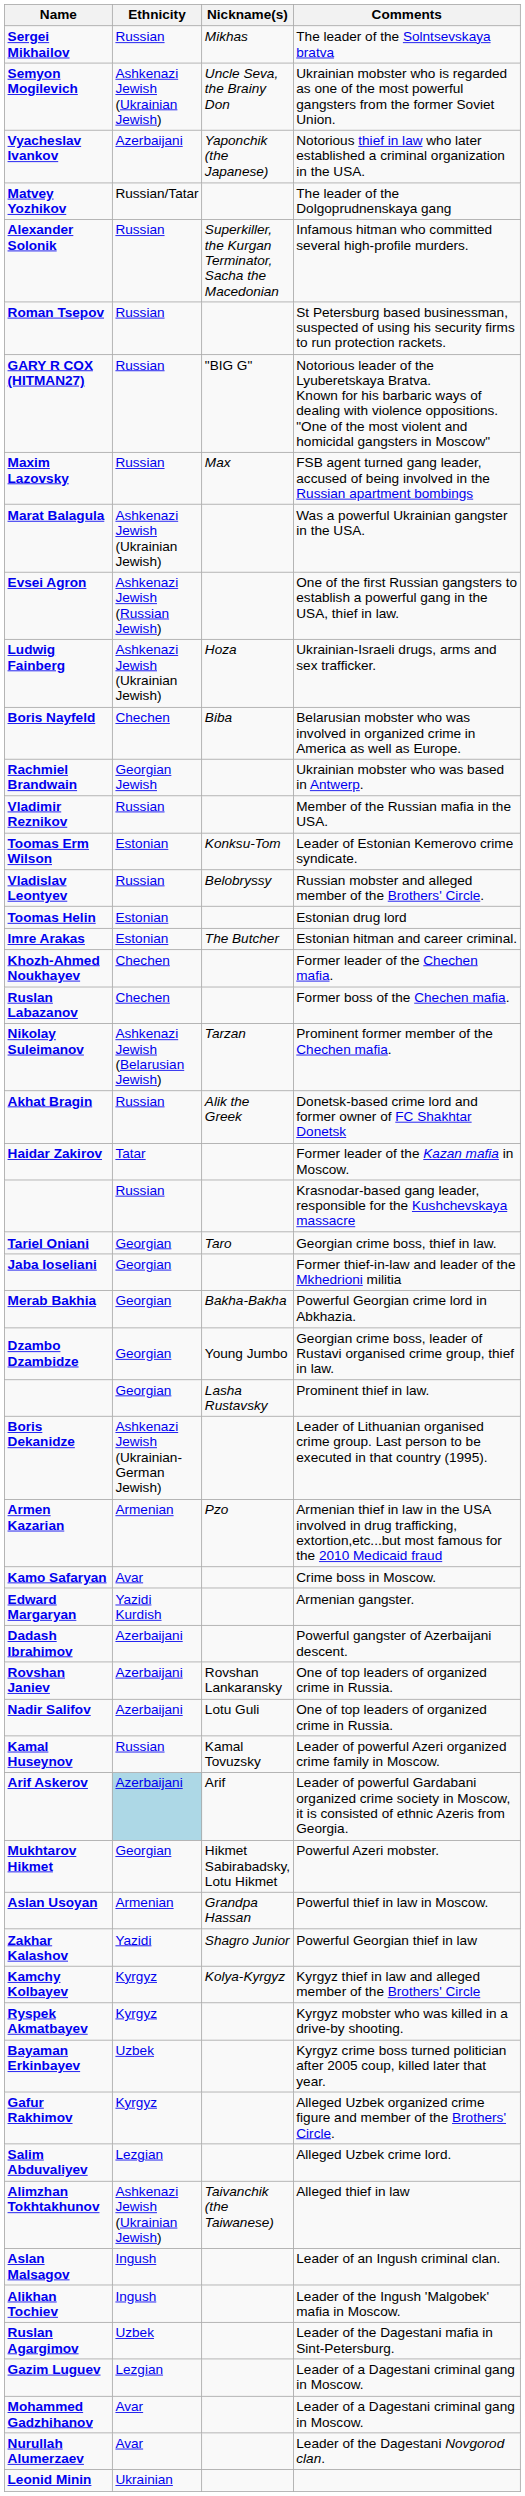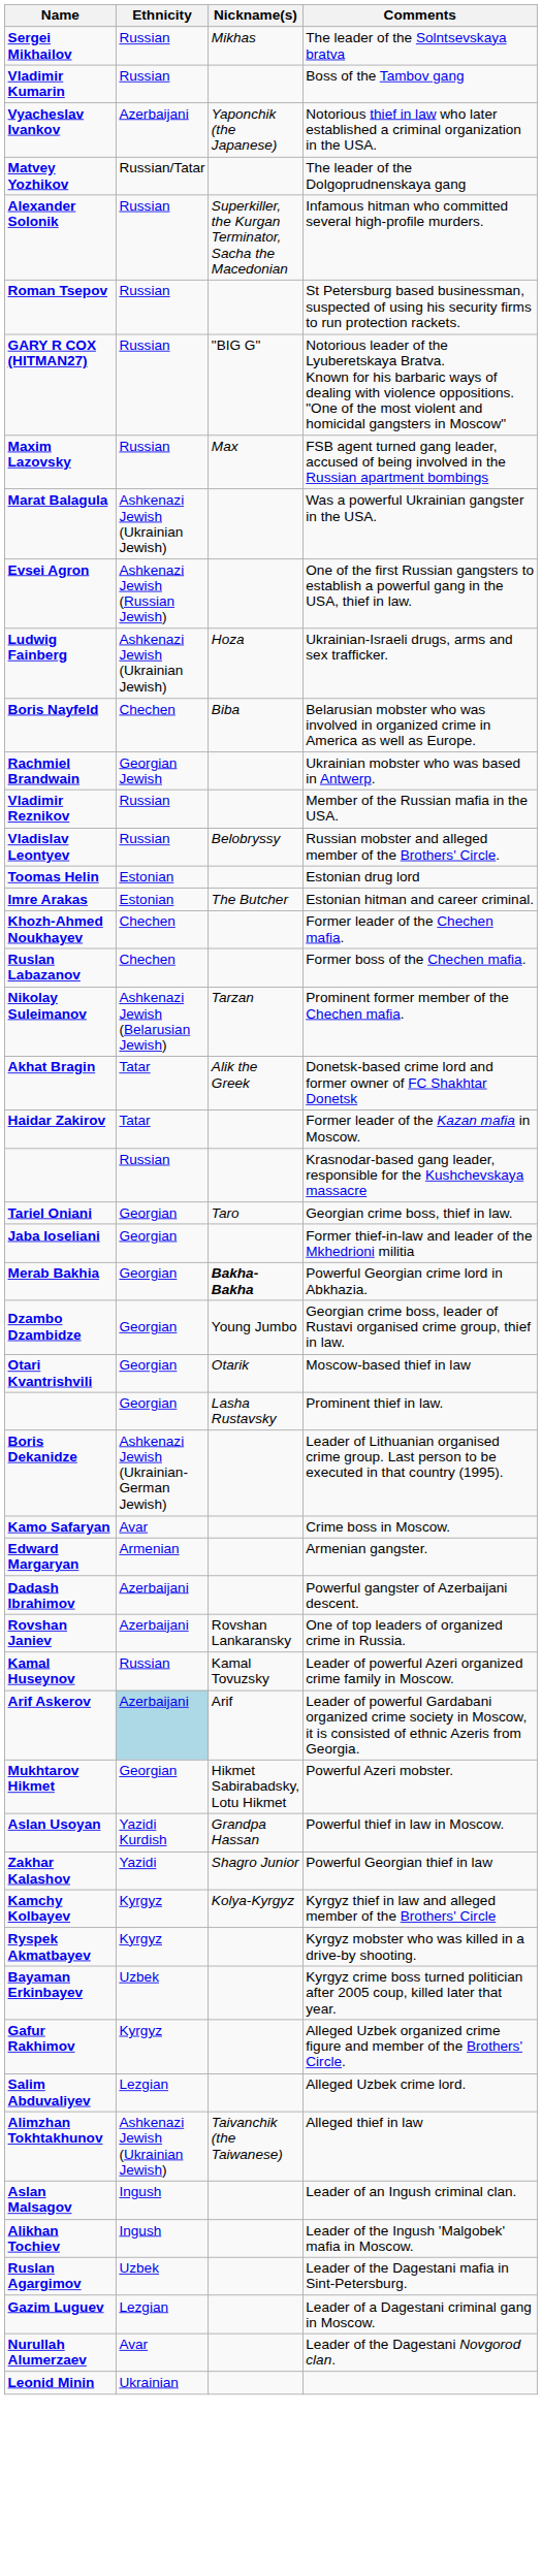- row: Semyon Mogilevich | Ashkenazi Jewish (Ukrainian Jewish) | Uncle Seva, the Brainy Don | Ukrainian mobster who is regarded as one of the most powerful gangsters from the former Soviet Union.
+ row: Vladimir Kumarin | Russian | Boss of the Tambov gang
- row: Toomas Erm Wilson | Estonian | Konksu-Tom | Leader of Estonian Kemerovo crime syndicate.
Akhat Bragin | Ethnicity: Russian -> Tatar
Merab Bakhia | Nickname(s): normal -> bold
+ row: Otari Kvantrishvili | Georgian | Otarik | Moscow-based thief in law
- row: Armen Kazarian | Armenian | Pzo | Armenian thief in law in the USA involved in drug trafficking, extortion,etc...but most famous for the 2010 Medicaid fraud
Edward Margaryan | Ethnicity: Yazidi Kurdish -> Armenian
- row: Nadir Salifov | Azerbaijani | Lotu Guli | One of top leaders of organized crime in Russia.
Aslan Usoyan | Ethnicity: Armenian -> Yazidi Kurdish
- row: Mohammed Gadzhihanov | Avar | Leader of a Dagestani criminal gang in Moscow.
